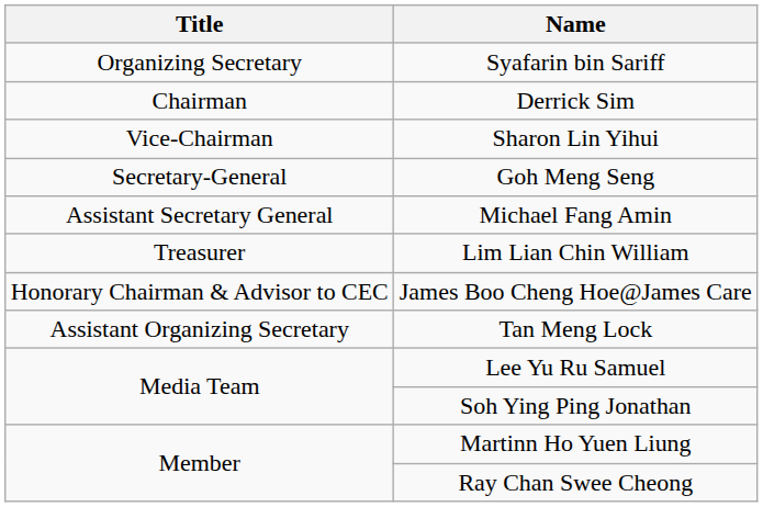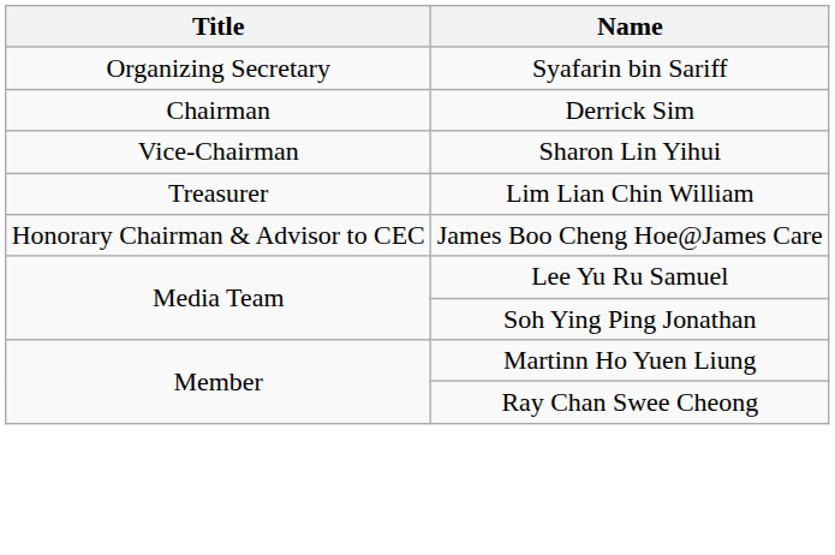- row: Secretary-General | Goh Meng Seng
- row: Assistant Secretary General | Michael Fang Amin
- row: Assistant Organizing Secretary | Tan Meng Lock
